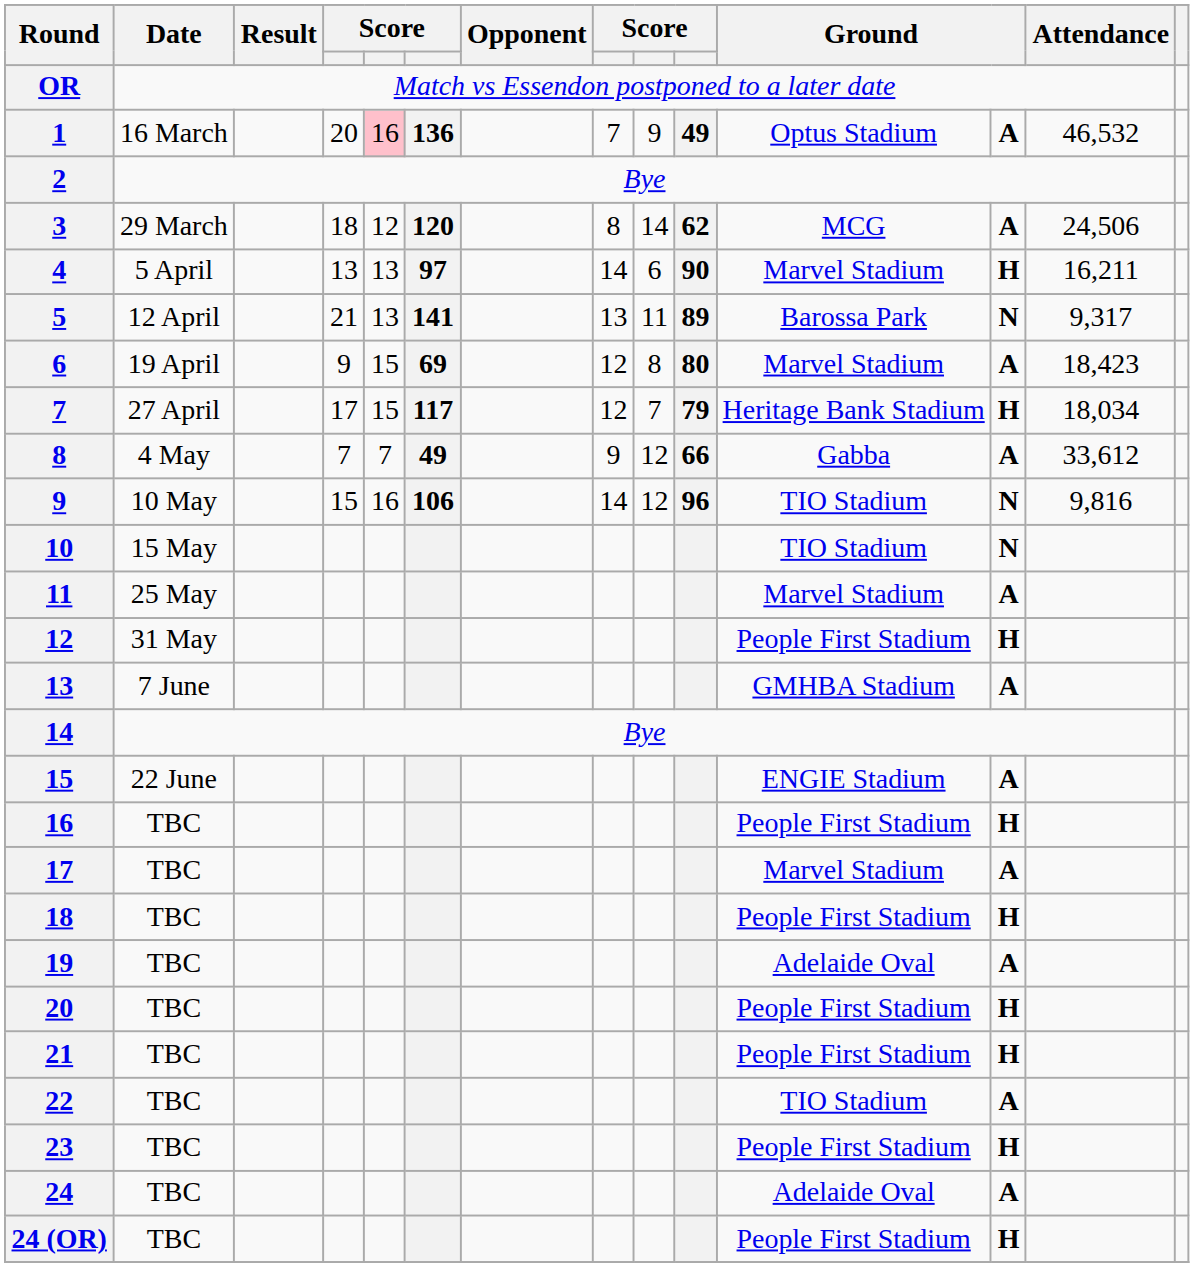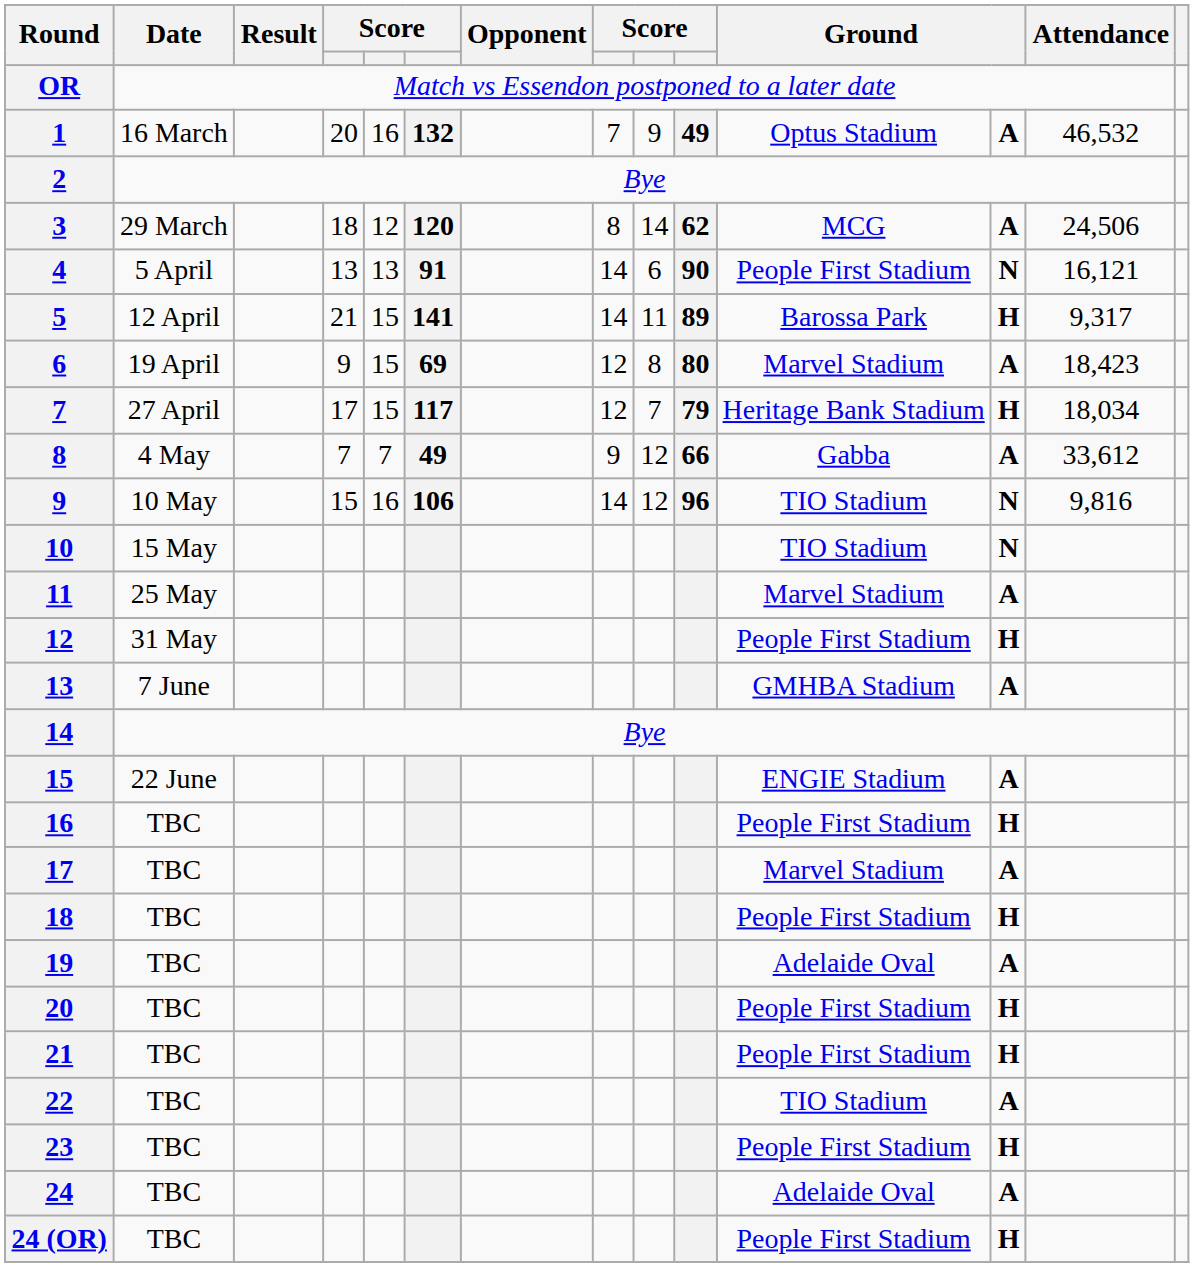1 | column 5: pink background -> no background
1 | column 6: 136 -> 132
4 | column 6: 97 -> 91
4 | column 11: Marvel Stadium -> People First Stadium
4 | column 12: H -> N
4 | Attendance: 16,211 -> 16,121
5 | column 5: 13 -> 15
5 | column 8: 13 -> 14
5 | column 12: N -> H
